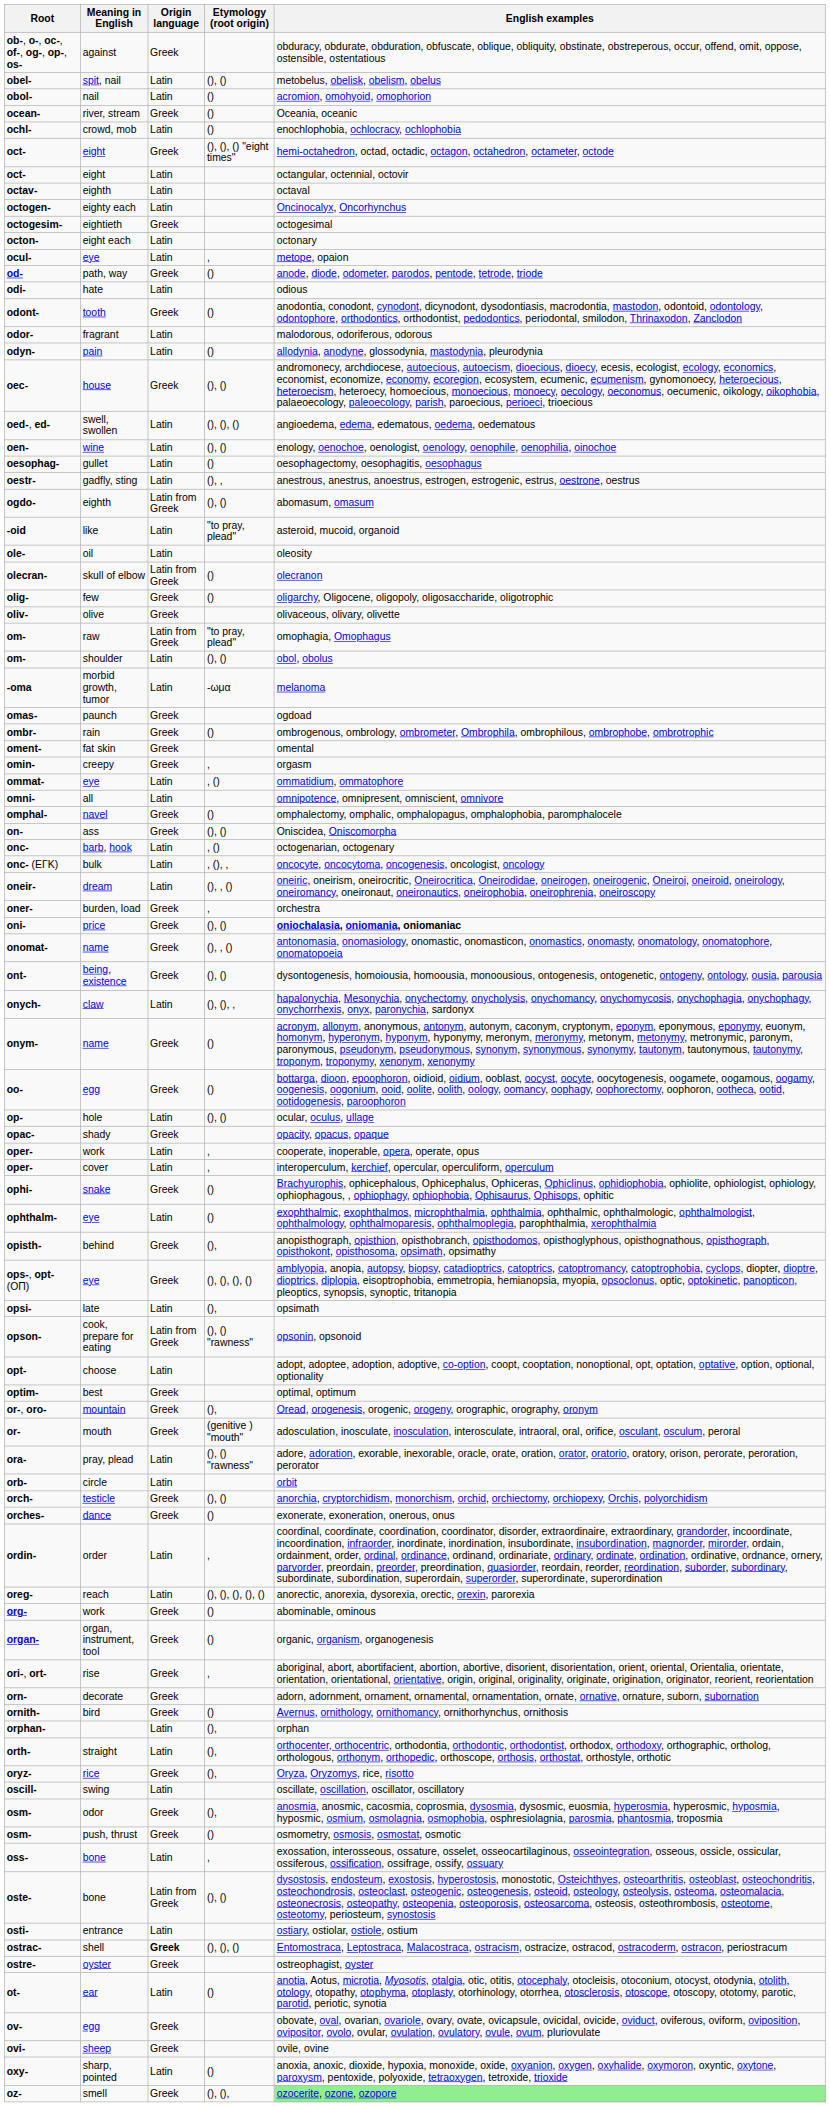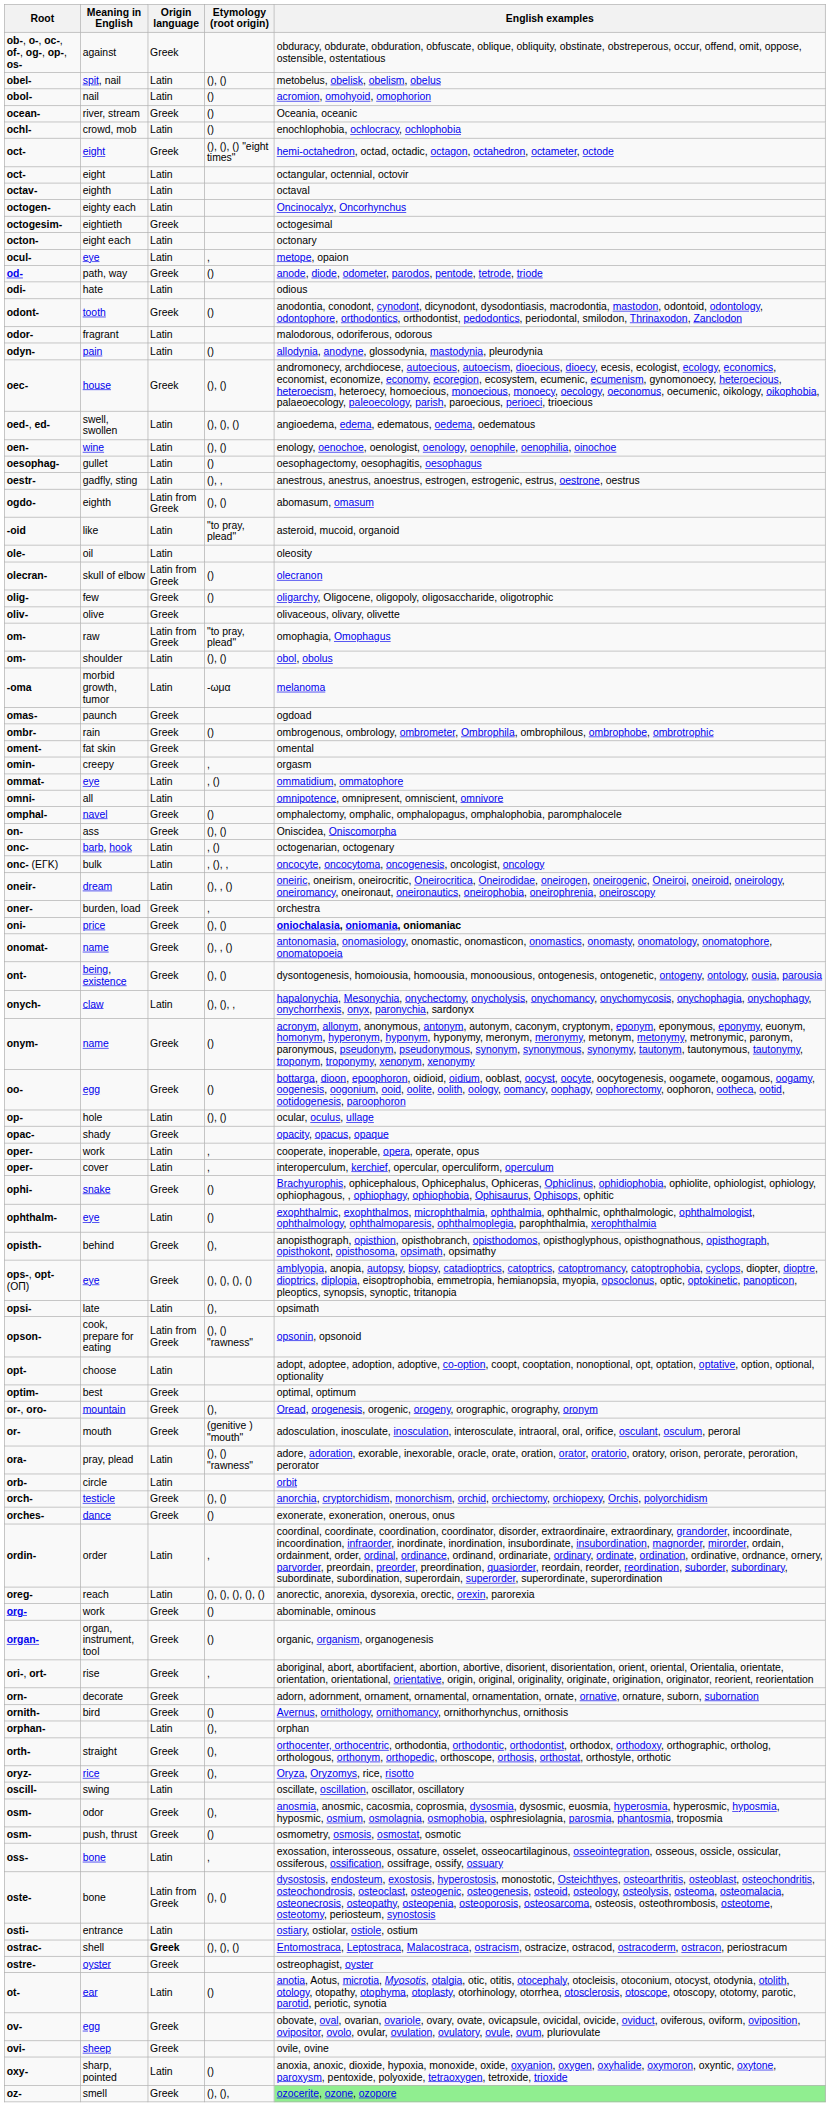orth- | Origin language: Latin -> Greek
